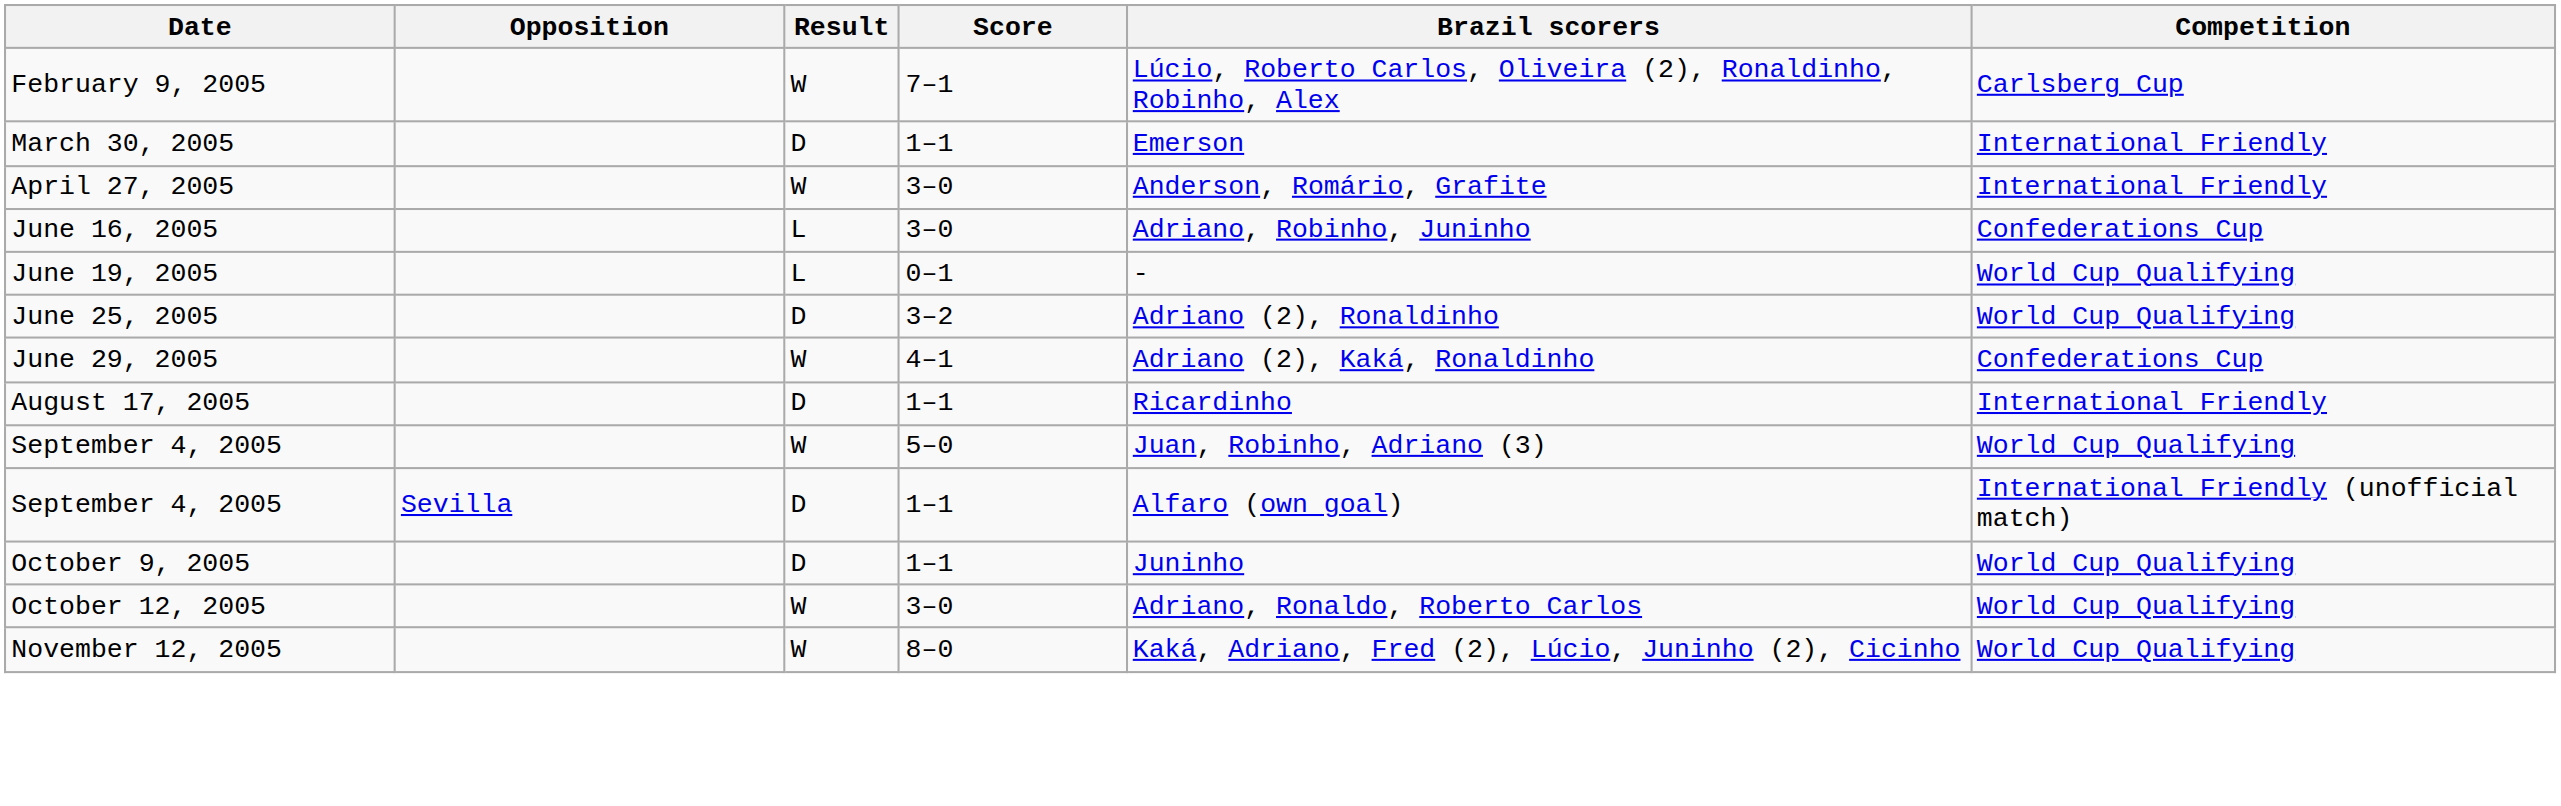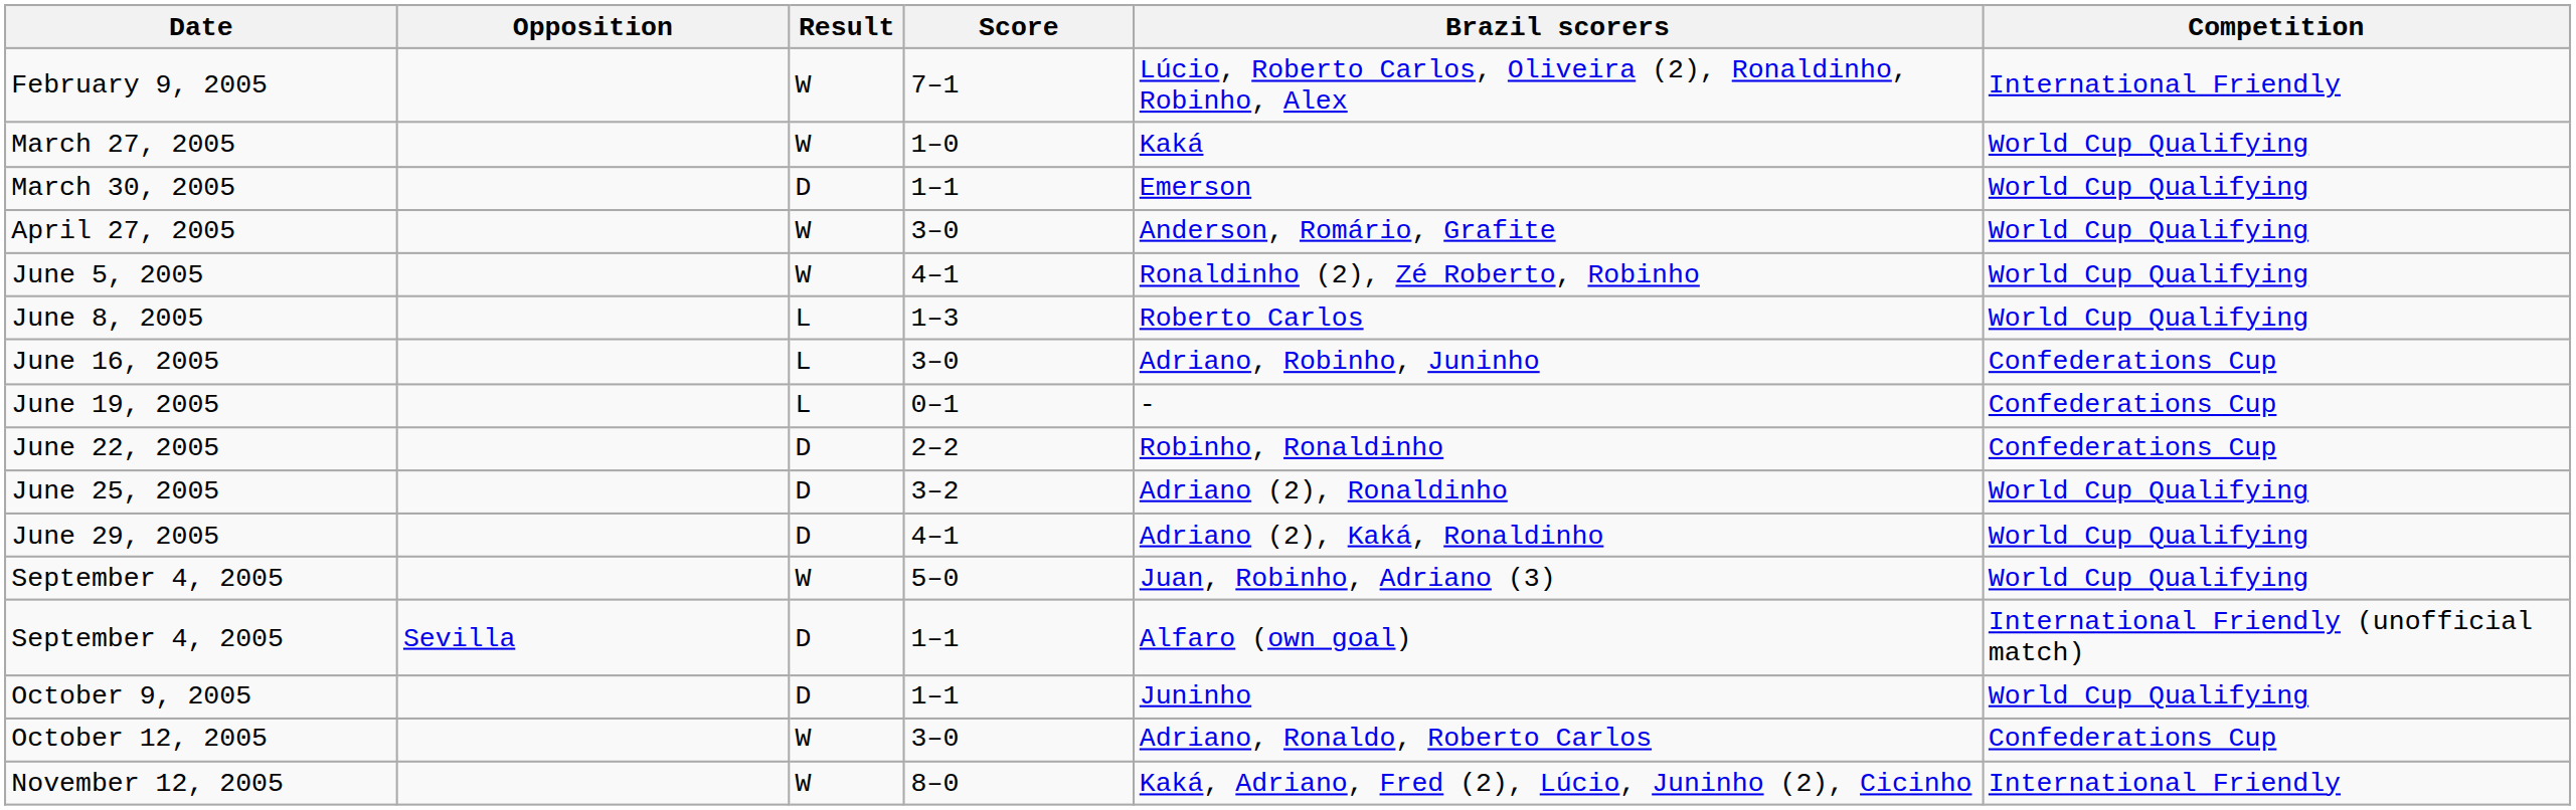February 9, 2005 | Competition: Carlsberg Cup -> International Friendly
+ row: March 27, 2005 | W | 1–0 | Kaká | World Cup Qualifying
March 30, 2005 | Competition: International Friendly -> World Cup Qualifying
April 27, 2005 | Competition: International Friendly -> World Cup Qualifying
+ row: June 5, 2005 | W | 4–1 | Ronaldinho (2), Zé Roberto, Robinho | World Cup Qualifying
+ row: June 8, 2005 | L | 1–3 | Roberto Carlos | World Cup Qualifying
June 19, 2005 | Competition: World Cup Qualifying -> Confederations Cup
+ row: June 22, 2005 | D | 2–2 | Robinho, Ronaldinho | Confederations Cup
June 29, 2005 | Result: W -> D
June 29, 2005 | Competition: Confederations Cup -> World Cup Qualifying
- row: August 17, 2005 | D | 1–1 | Ricardinho | International Friendly
October 12, 2005 | Competition: World Cup Qualifying -> Confederations Cup
November 12, 2005 | Competition: World Cup Qualifying -> International Friendly
